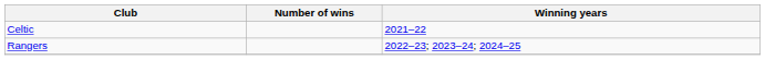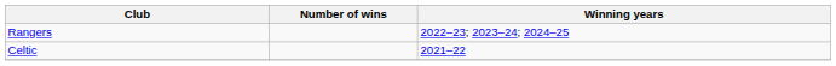rows swapped: Rangers <-> Celtic
